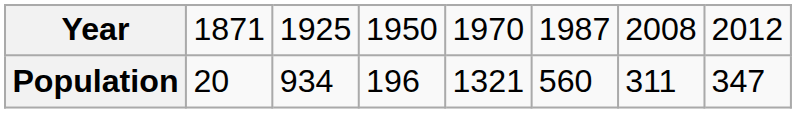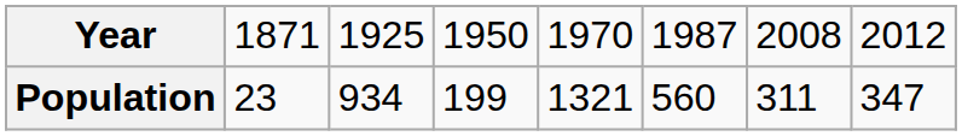Population | column 2: 20 -> 23
Population | column 4: 196 -> 199
